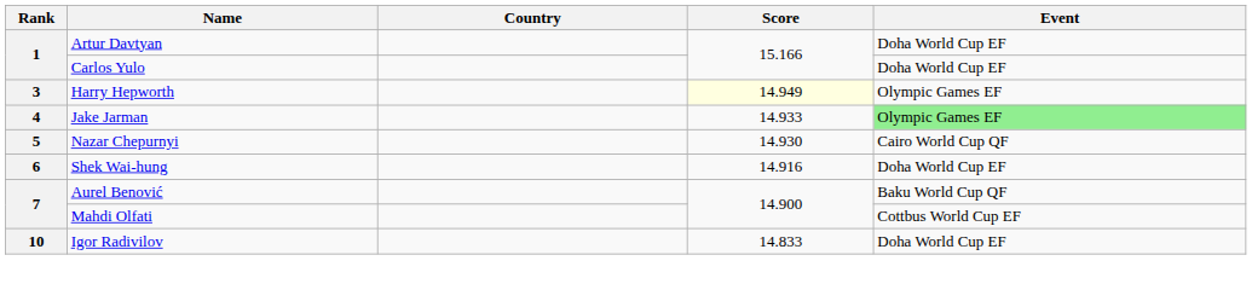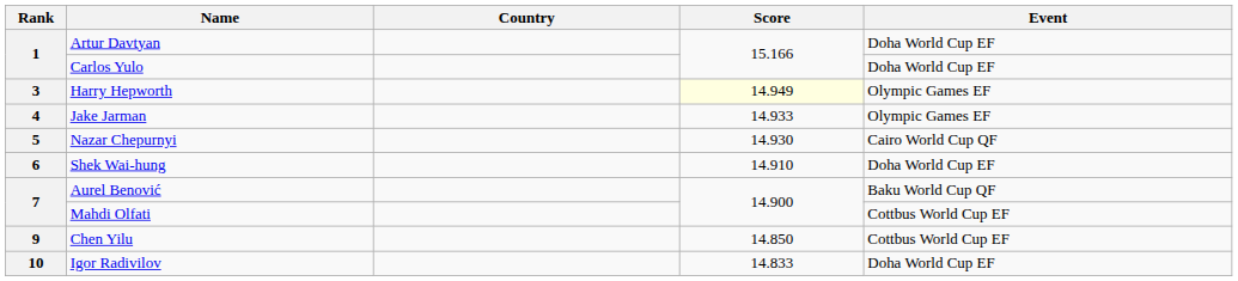Jake Jarman | Event: lightgreen background -> no background
Shek Wai-hung | Score: 14.916 -> 14.910
+ row: 9 | Chen Yilu | 14.850 | Cottbus World Cup EF
